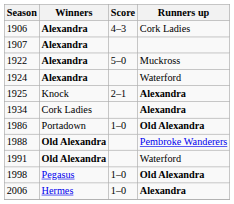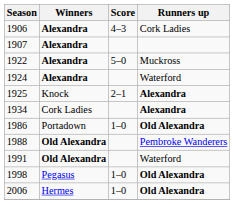2006 | Runners up: Alexandra -> Old Alexandra
